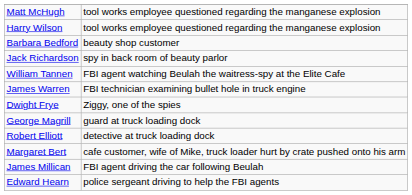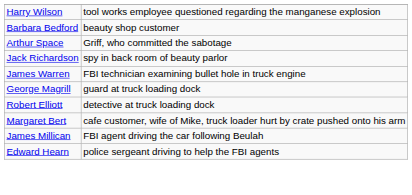- row: Matt McHugh | tool works employee questioned regarding the manganese explosion
+ row: Arthur Space | Griff, who committed the sabotage
- row: William Tannen | FBI agent watching Beulah the waitress-spy at the Elite Cafe
- row: Dwight Frye | Ziggy, one of the spies
